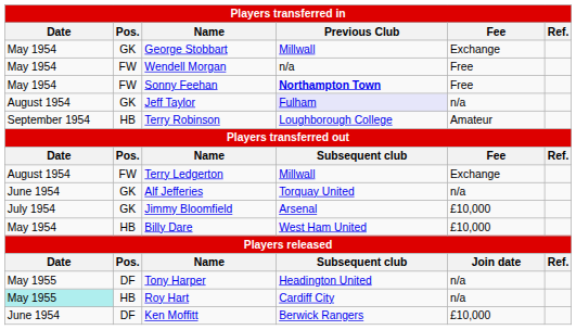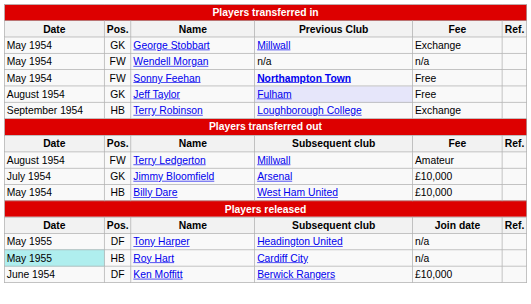Wendell Morgan | Fee: Free -> n/a
Jeff Taylor | Fee: n/a -> Free
Terry Robinson | Fee: Amateur -> Exchange
Terry Ledgerton | Fee: Exchange -> Amateur
- row: June 1954 | GK | Alf Jefferies | Torquay United | n/a
